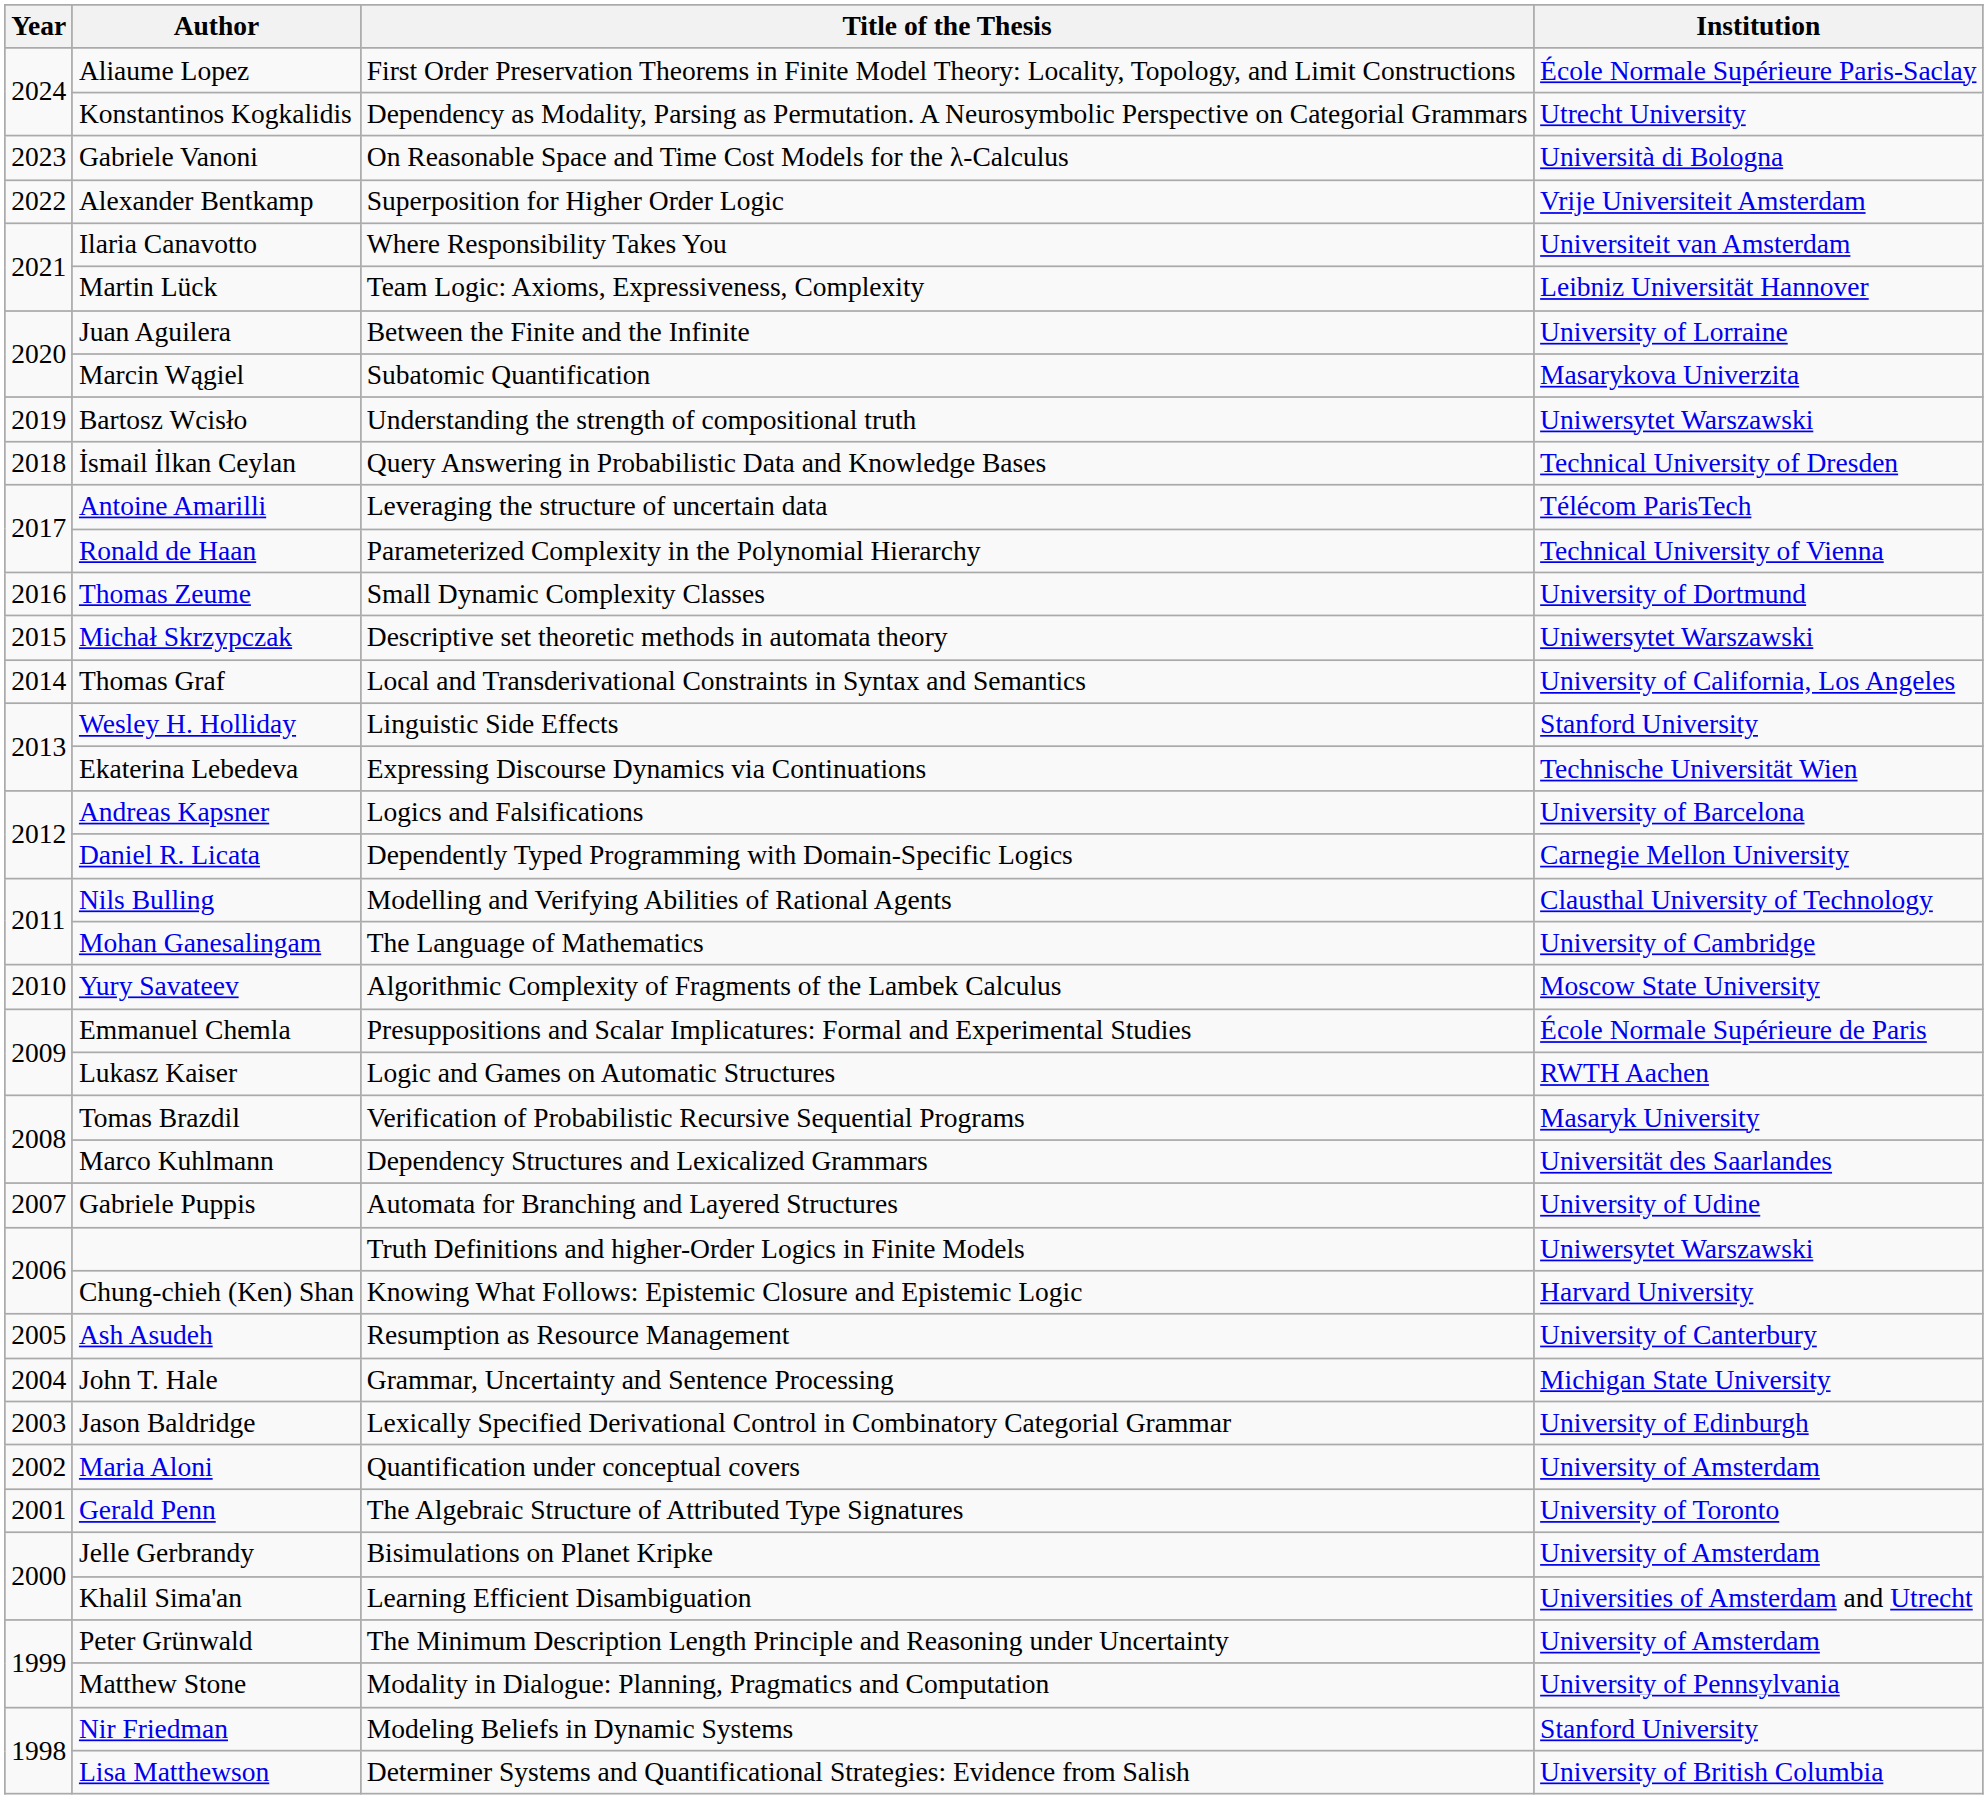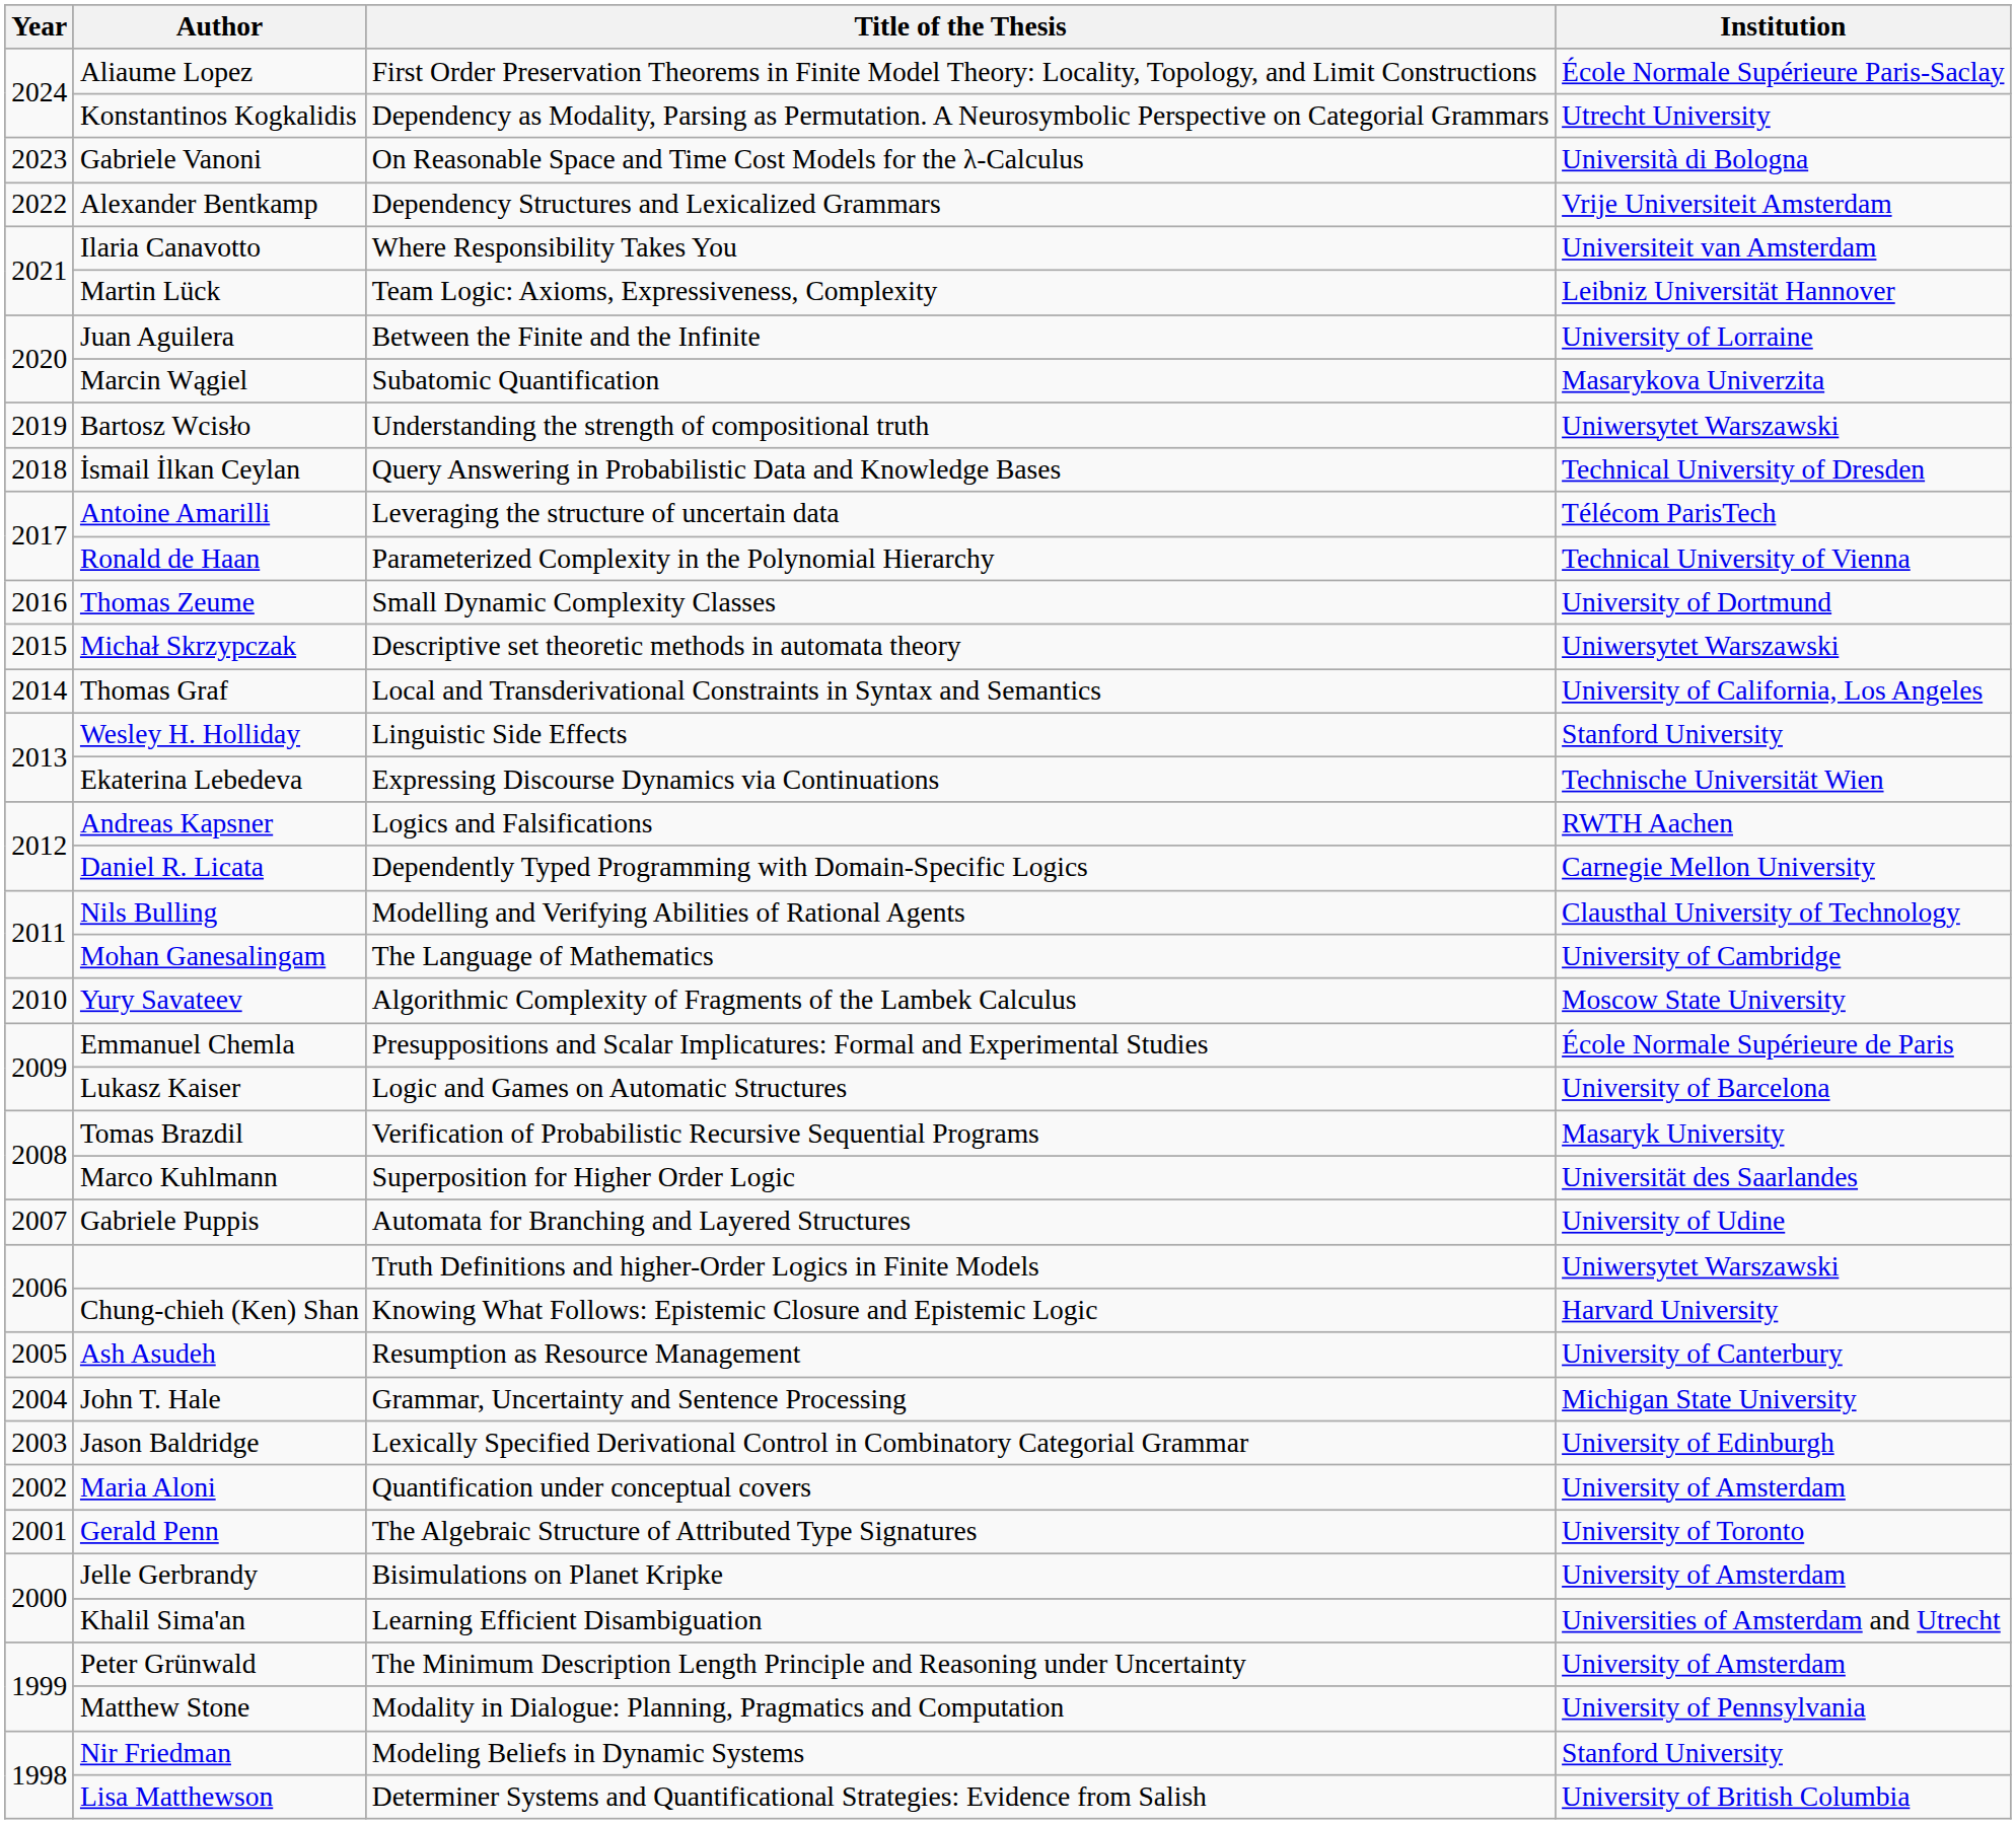Alexander Bentkamp | Title of the Thesis: Superposition for Higher Order Logic -> Dependency Structures and Lexicalized Grammars
Andreas Kapsner | Institution: University of Barcelona -> RWTH Aachen
Lukasz Kaiser | Institution: RWTH Aachen -> University of Barcelona
Marco Kuhlmann | Title of the Thesis: Dependency Structures and Lexicalized Grammars -> Superposition for Higher Order Logic
